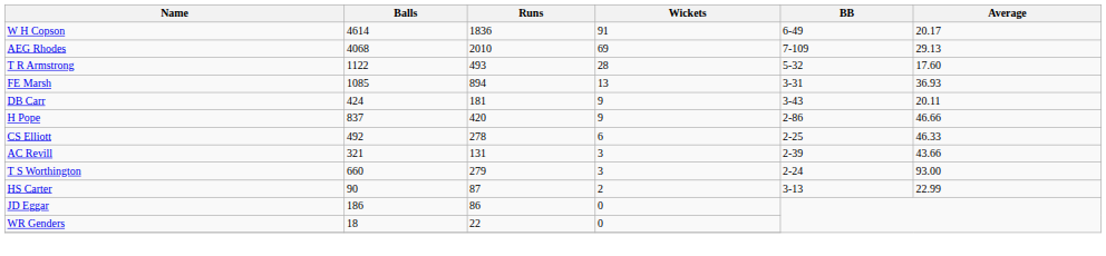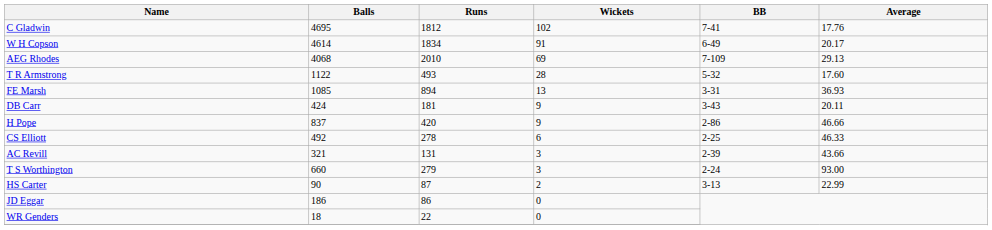+ row: C Gladwin | 4695 | 1812 | 102 | 7-41 | 17.76
W H Copson | Runs: 1836 -> 1834
